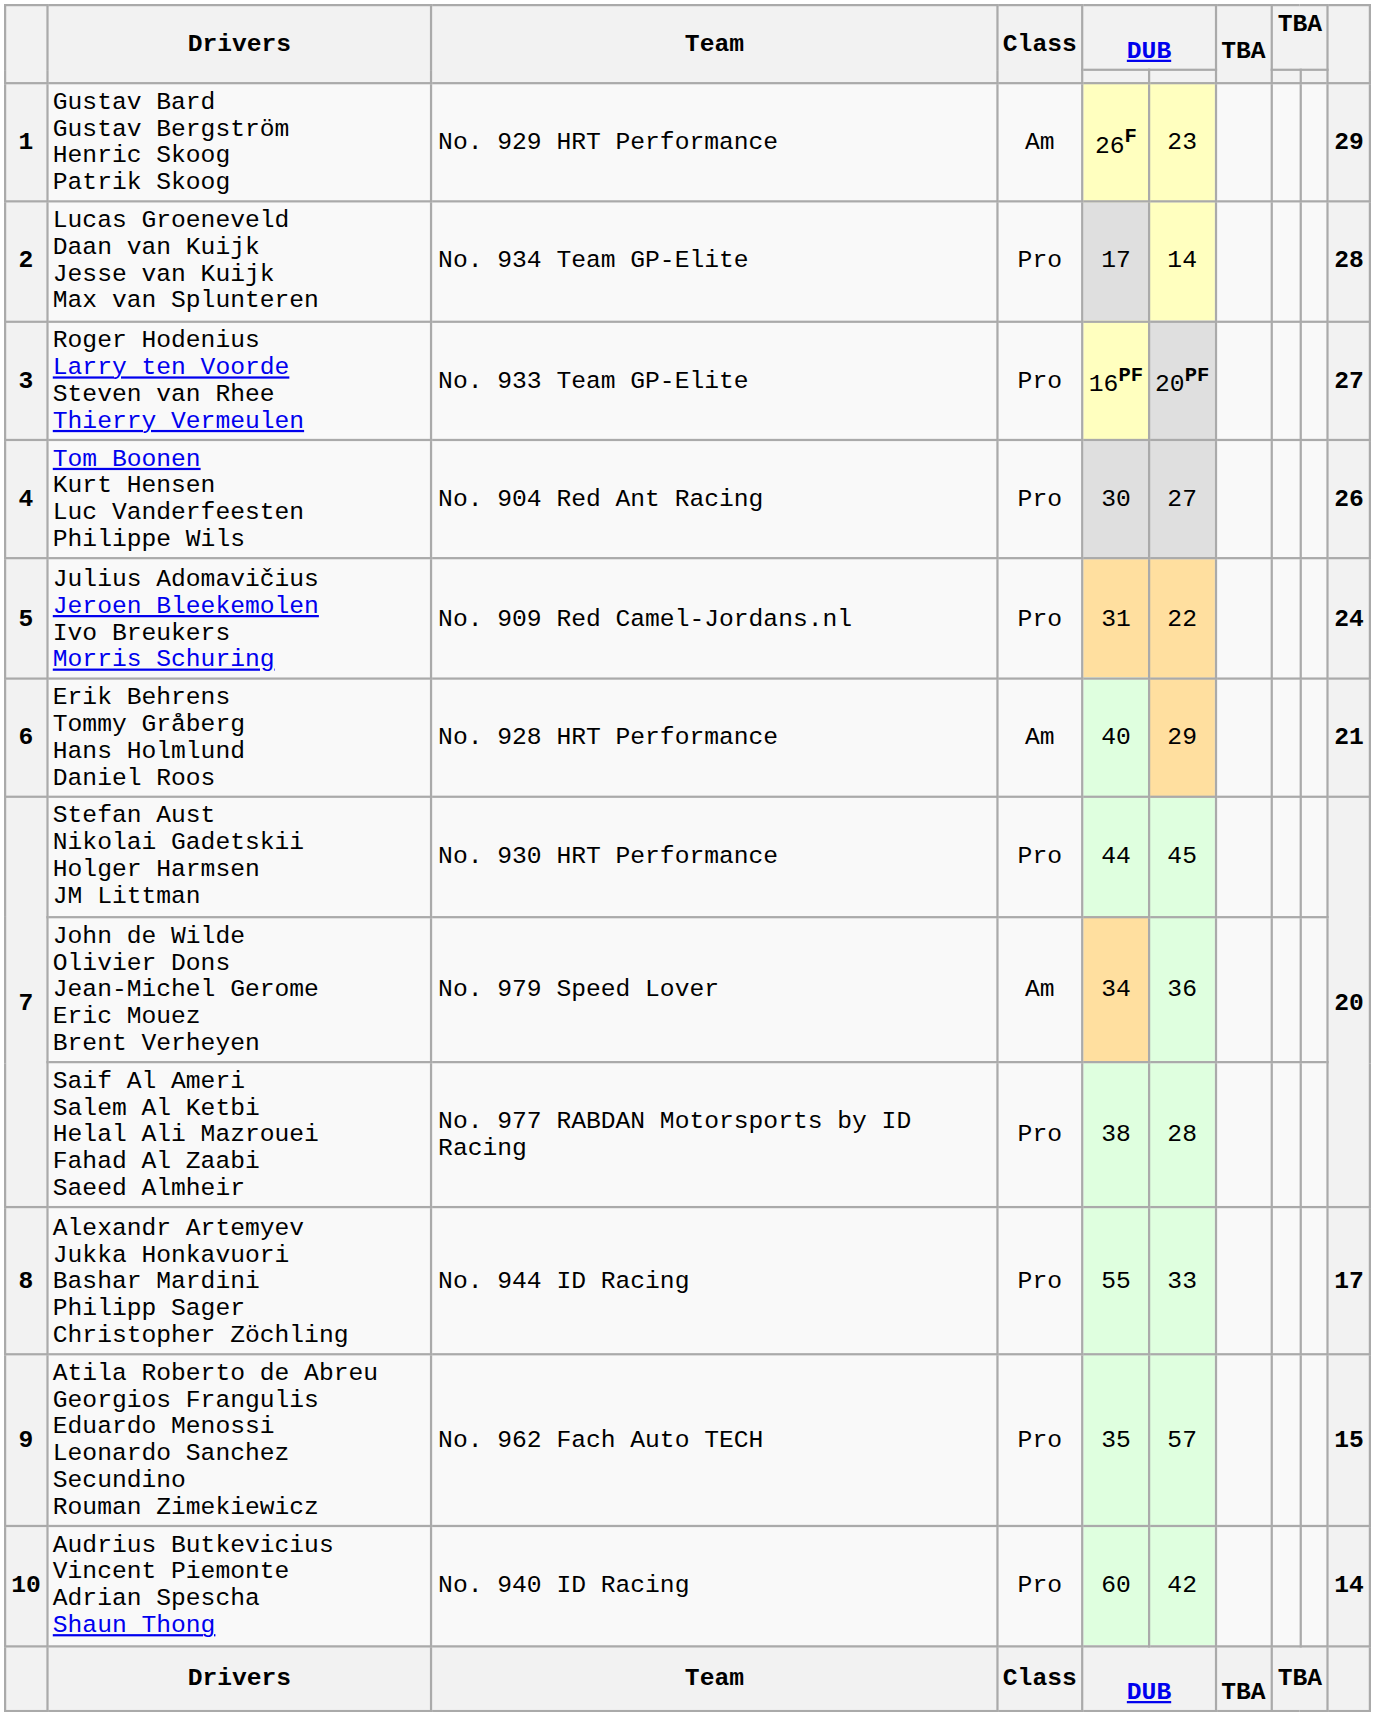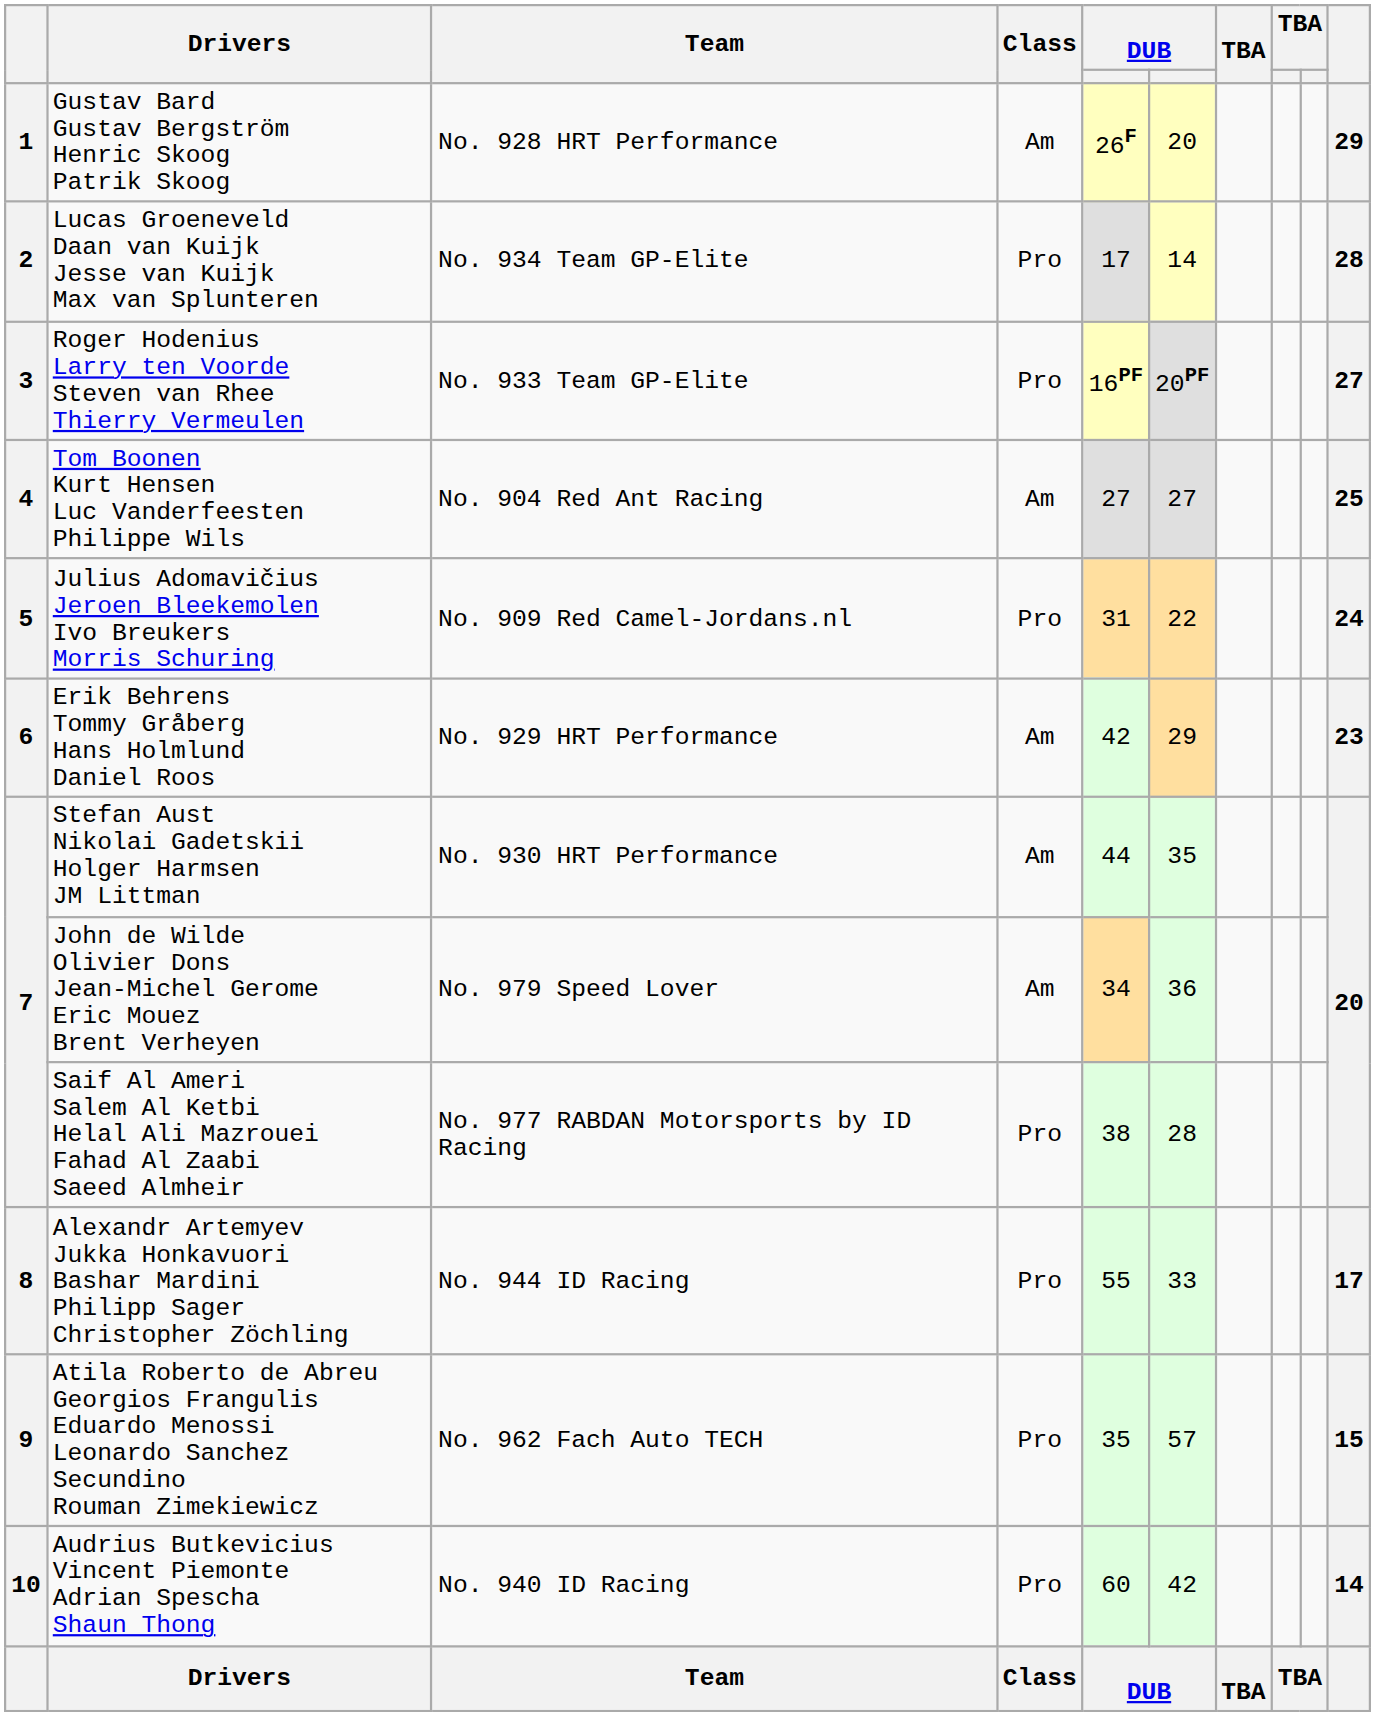Gustav Bard Gustav Bergström Henric Skoog Patrik Skoog | Team: No. 929 HRT Performance -> No. 928 HRT Performance
Gustav Bard Gustav Bergström Henric Skoog Patrik Skoog | column 6: 23 -> 20
Tom Boonen Kurt Hensen Luc Vanderfeesten Philippe Wils | Class: Pro -> Am
Tom Boonen Kurt Hensen Luc Vanderfeesten Philippe Wils | column 5: 30 -> 27
Tom Boonen Kurt Hensen Luc Vanderfeesten Philippe Wils | column 10: 26 -> 25
Erik Behrens Tommy Gråberg Hans Holmlund Daniel Roos | Team: No. 928 HRT Performance -> No. 929 HRT Performance
Erik Behrens Tommy Gråberg Hans Holmlund Daniel Roos | column 5: 40 -> 42
Erik Behrens Tommy Gråberg Hans Holmlund Daniel Roos | column 10: 21 -> 23
Stefan Aust Nikolai Gadetskii Holger Harmsen JM Littman | Class: Pro -> Am
Stefan Aust Nikolai Gadetskii Holger Harmsen JM Littman | column 6: 45 -> 35
